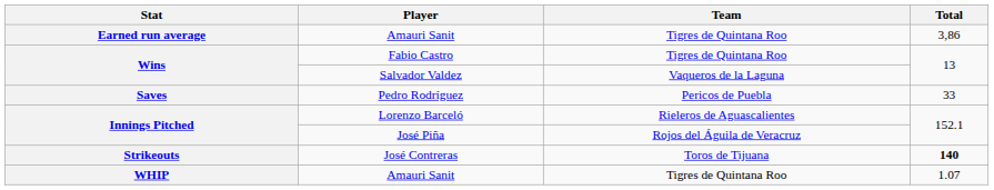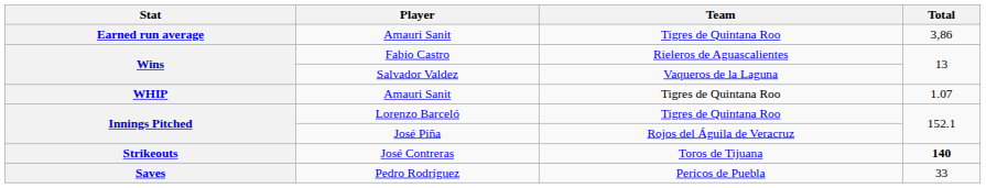Fabio Castro | Team: Tigres de Quintana Roo -> Rieleros de Aguascalientes
rows swapped: Pedro Rodríguez <-> WHIP / Amauri Sanit
Lorenzo Barceló | Team: Rieleros de Aguascalientes -> Tigres de Quintana Roo
